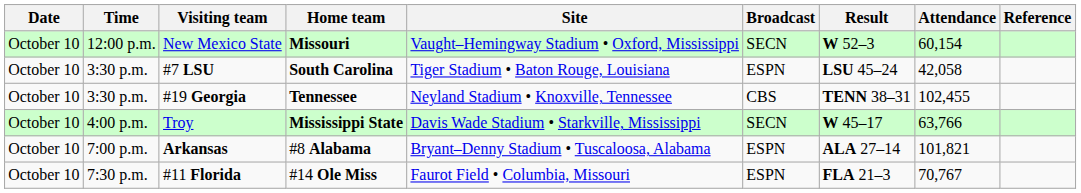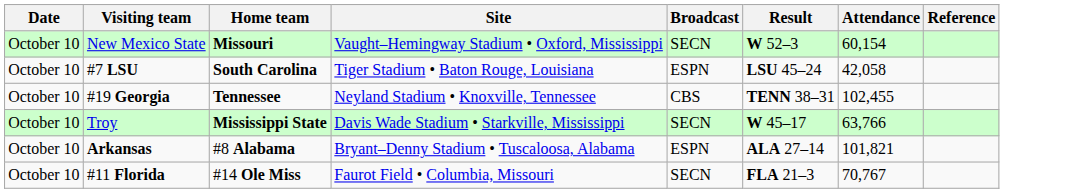- column: Time | 12:00 p.m. | 3:30 p.m. | 3:30 p.m. | 4:00 p.m. | 7:00 p.m. | 7:30 p.m.
#11 Florida | Broadcast: ESPN -> SECN
